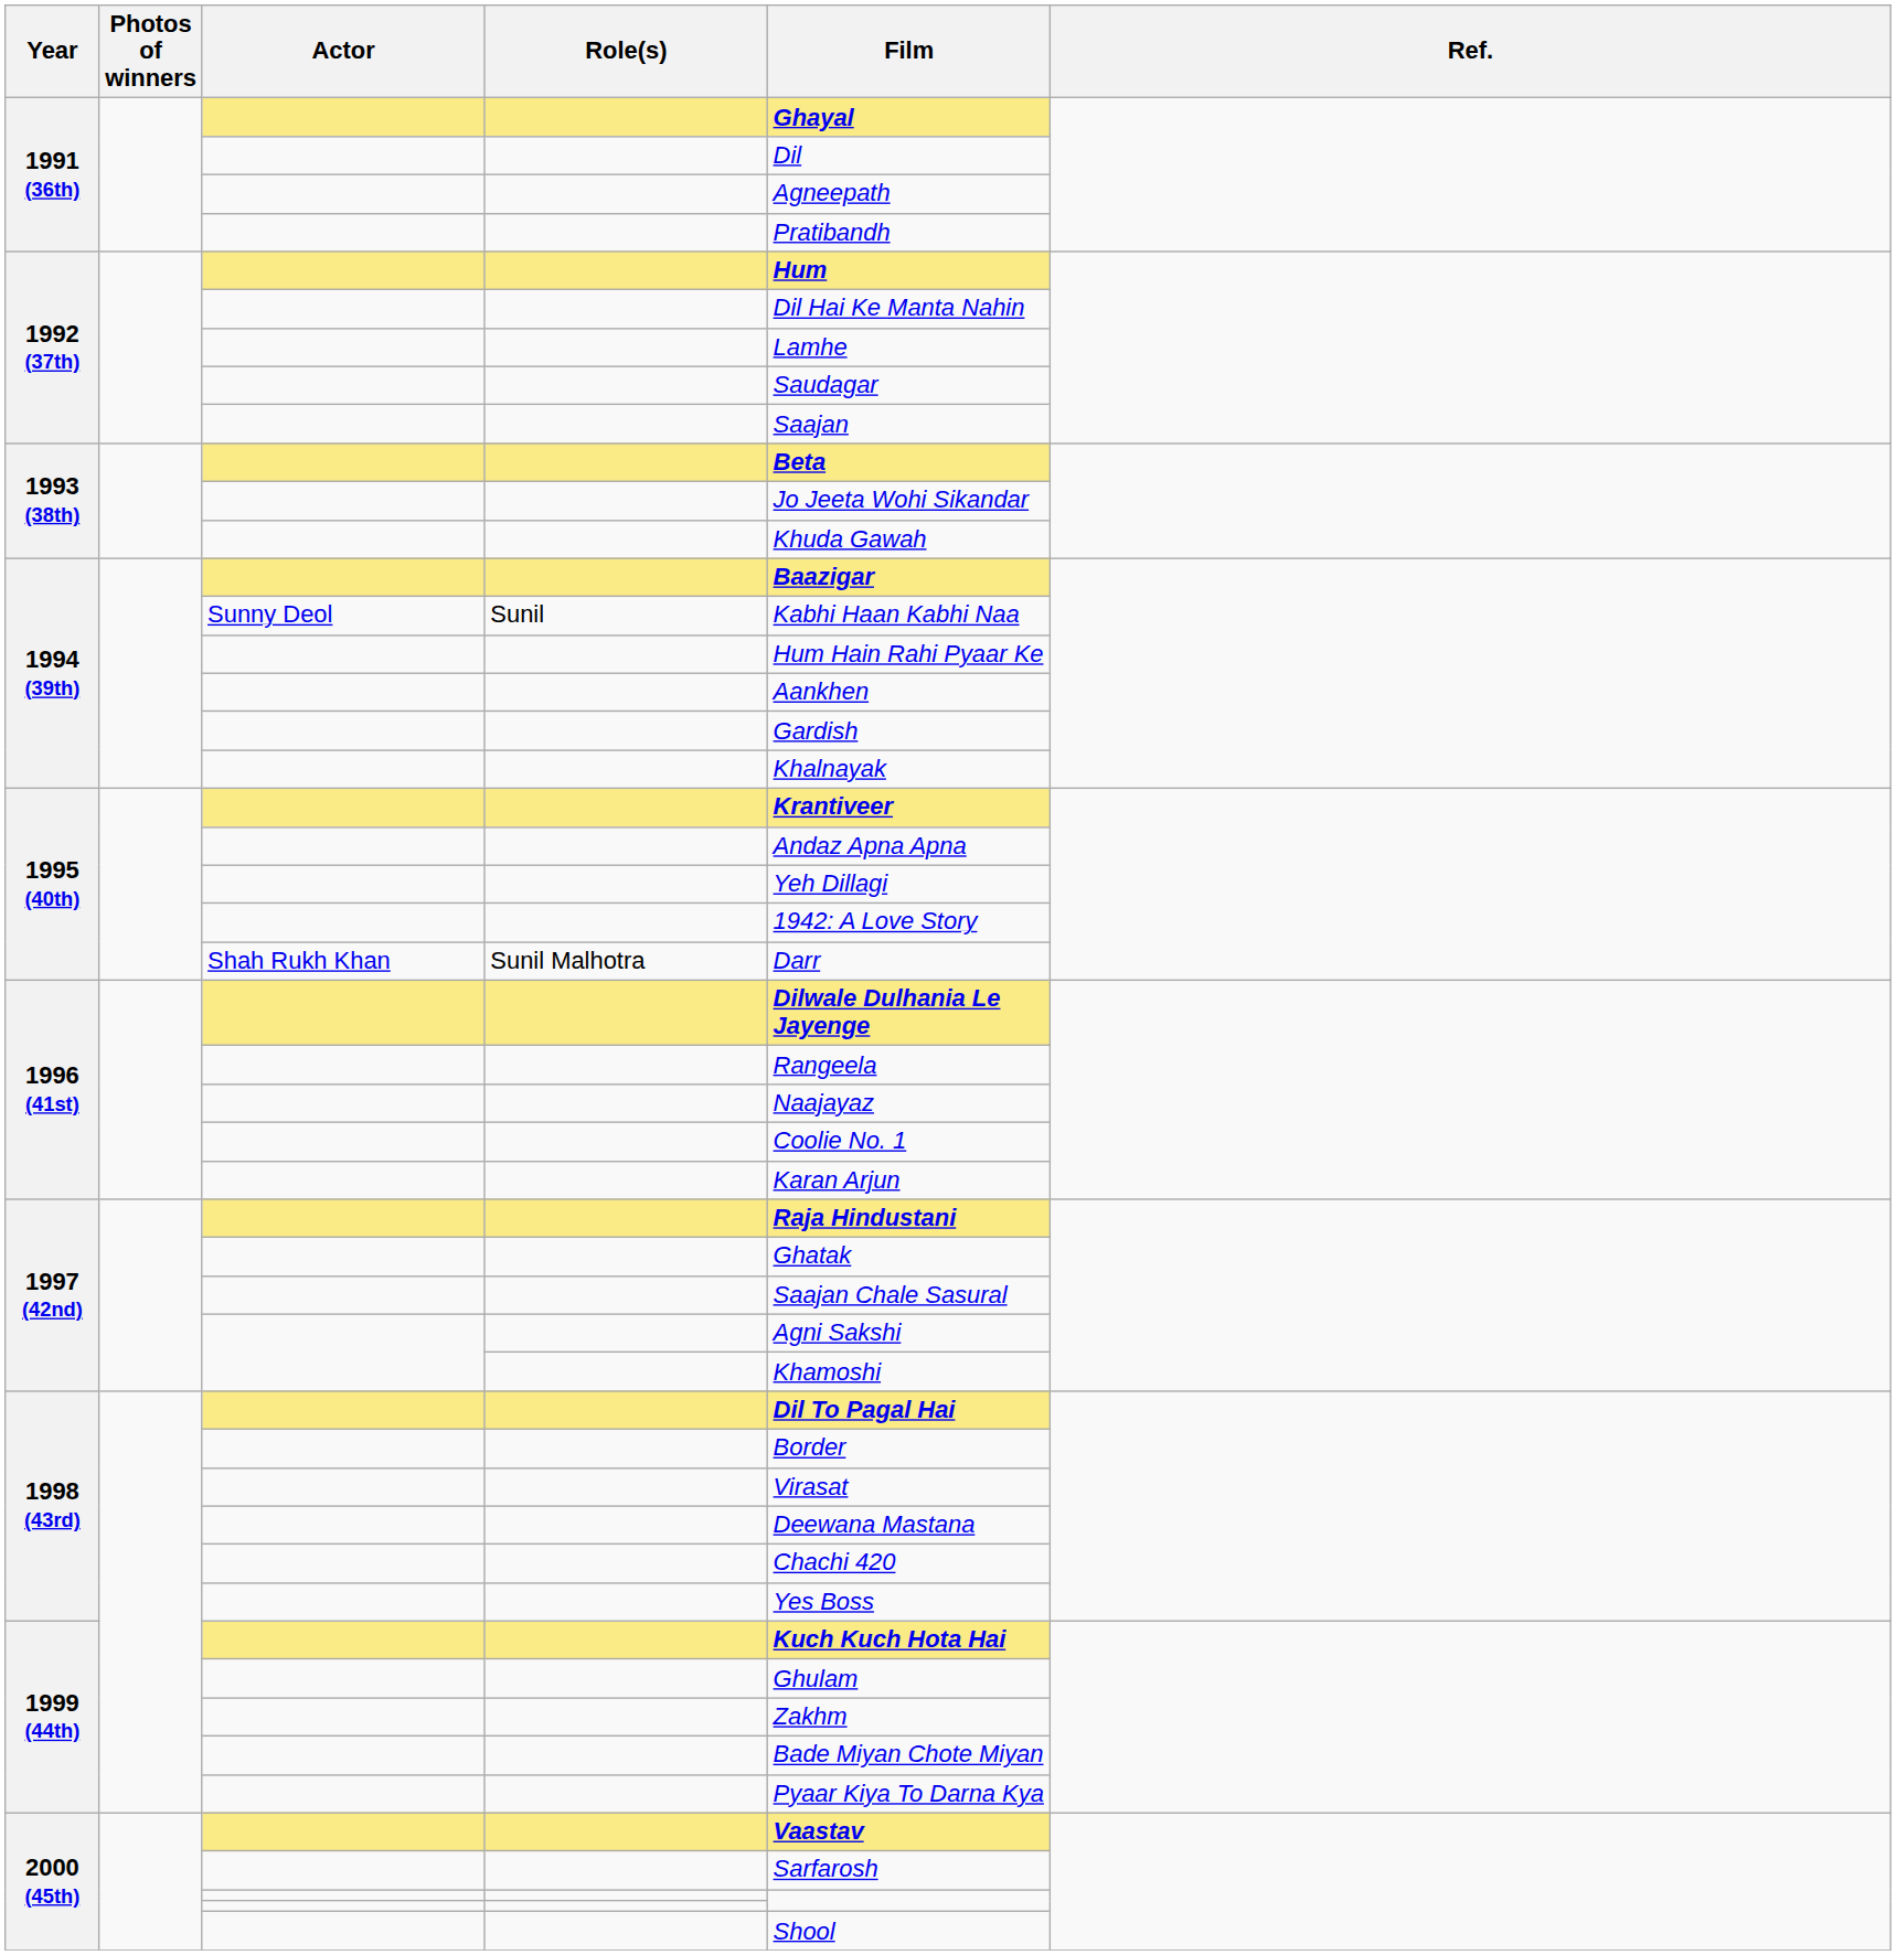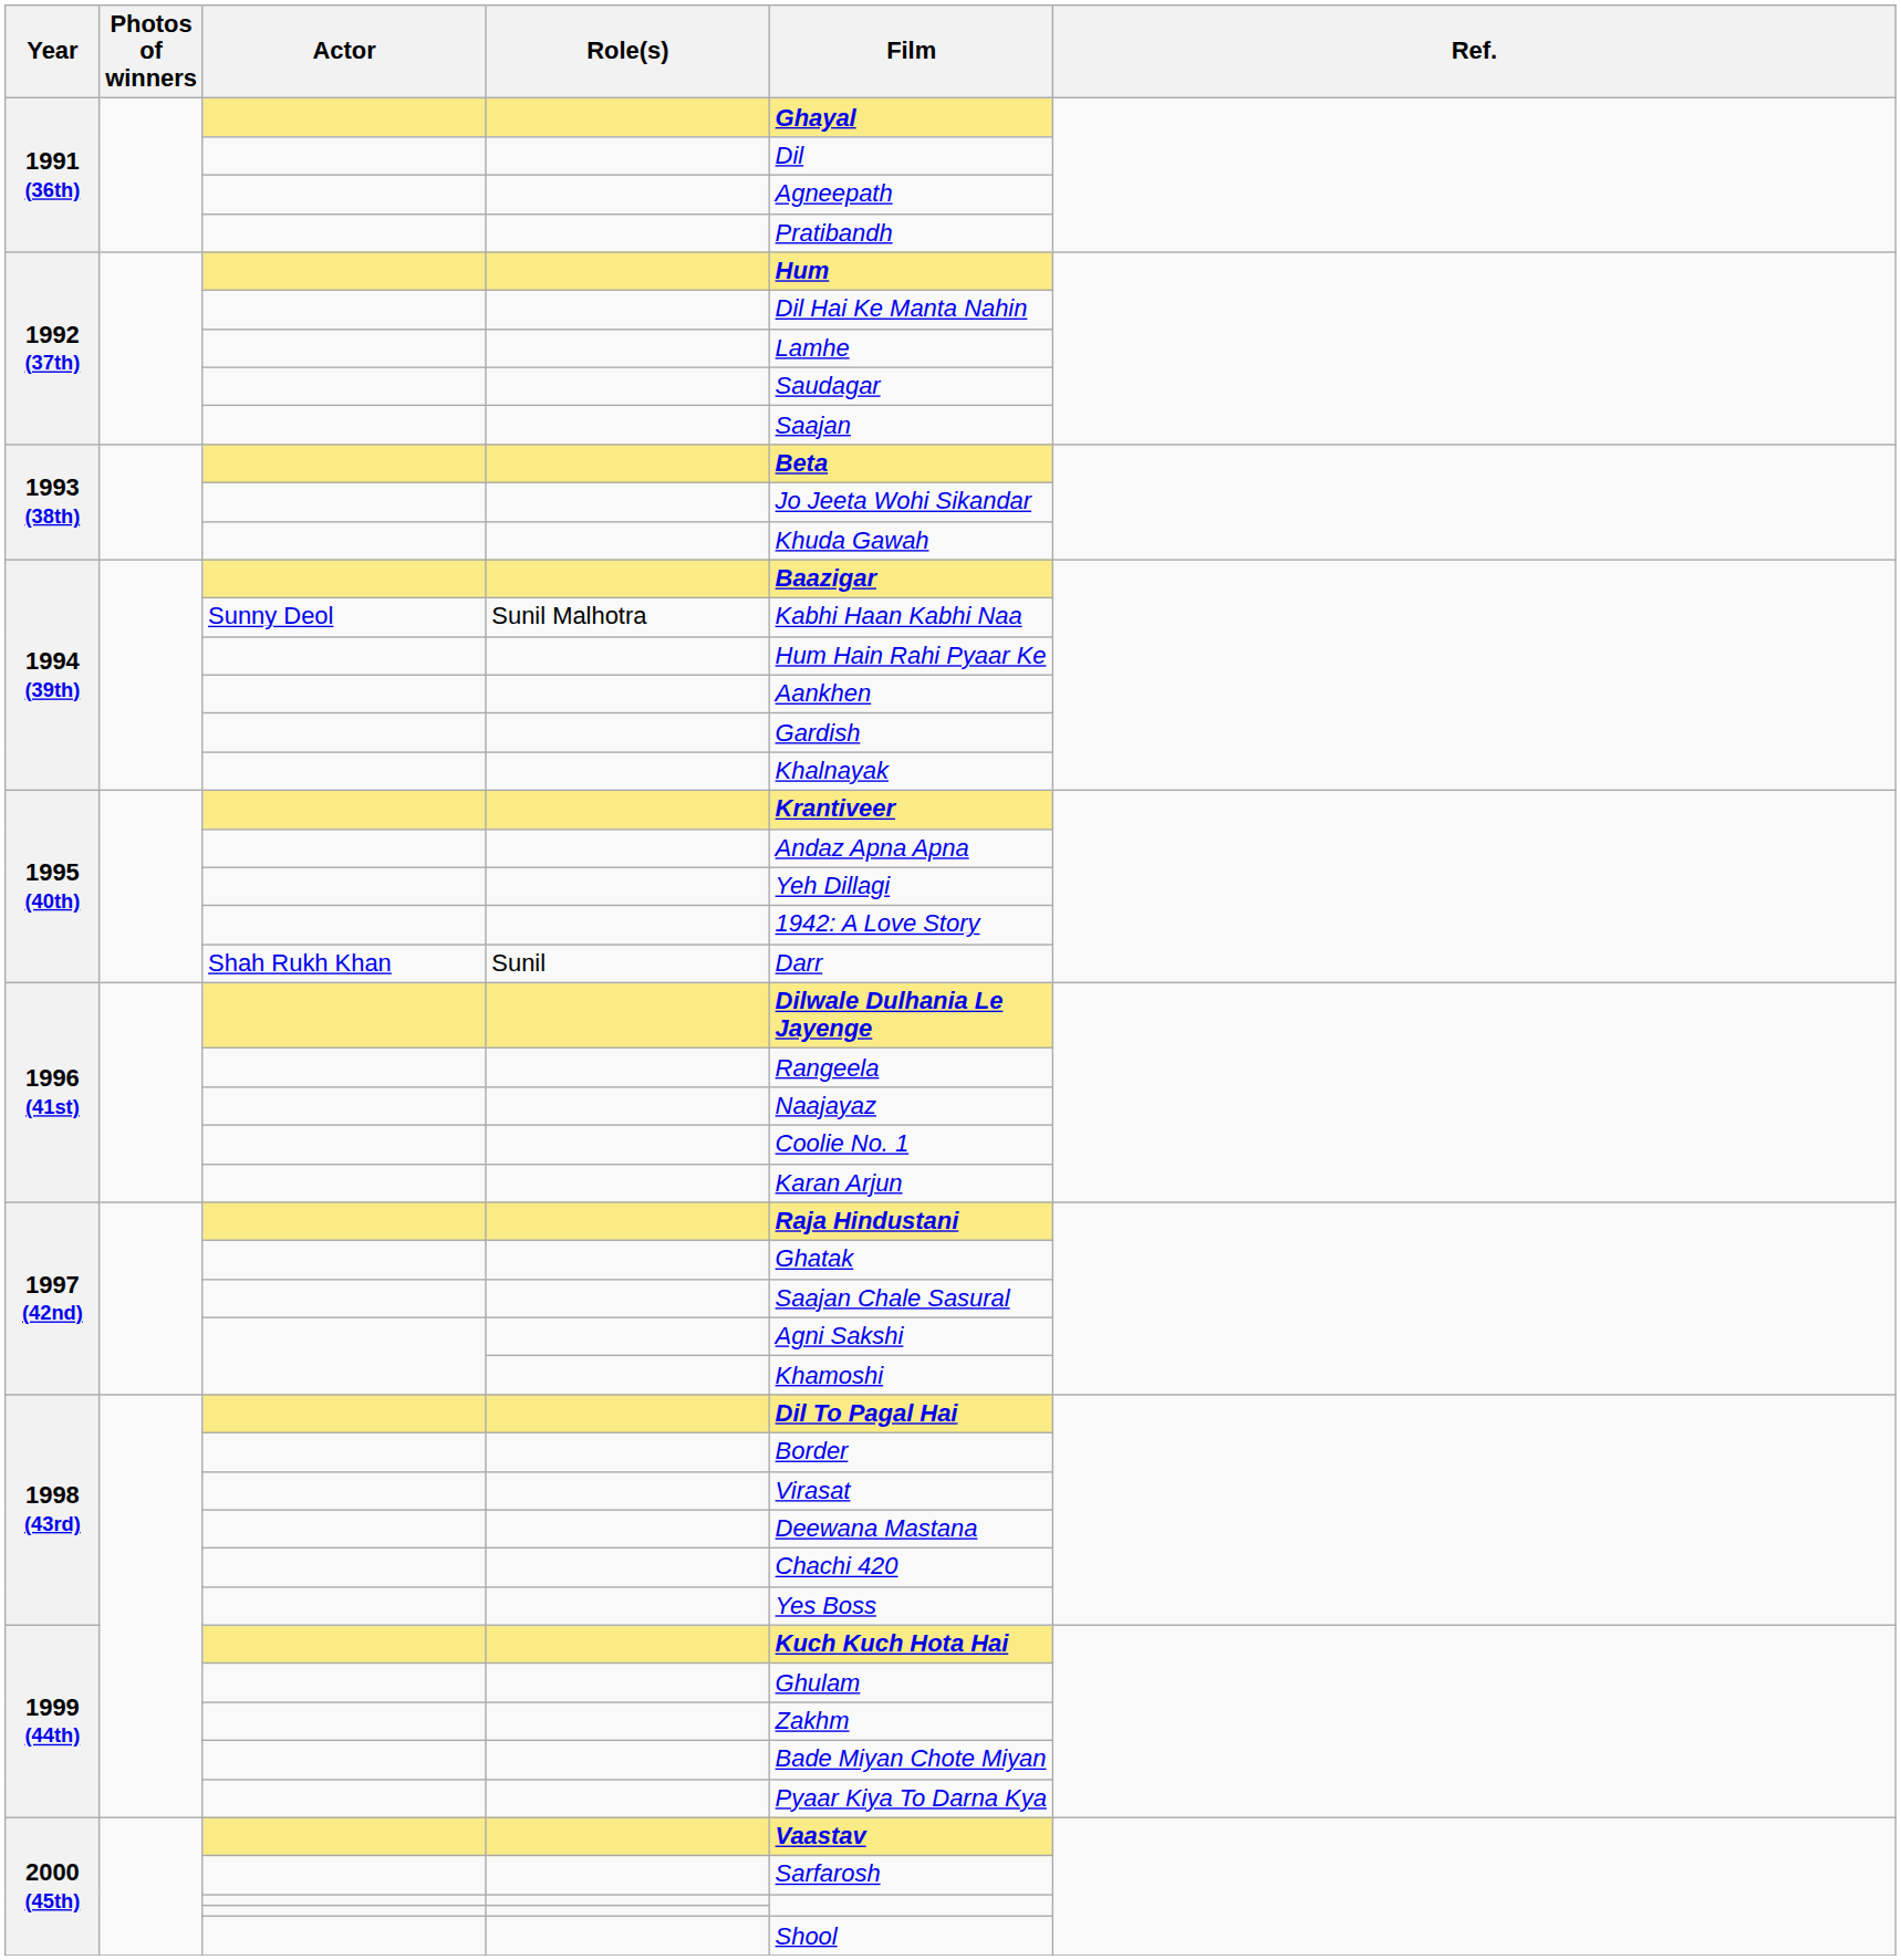1994 (39th) / Sunny Deol | Role(s): Sunil -> Sunil Malhotra
1995 (40th) / Shah Rukh Khan | Role(s): Sunil Malhotra -> Sunil
